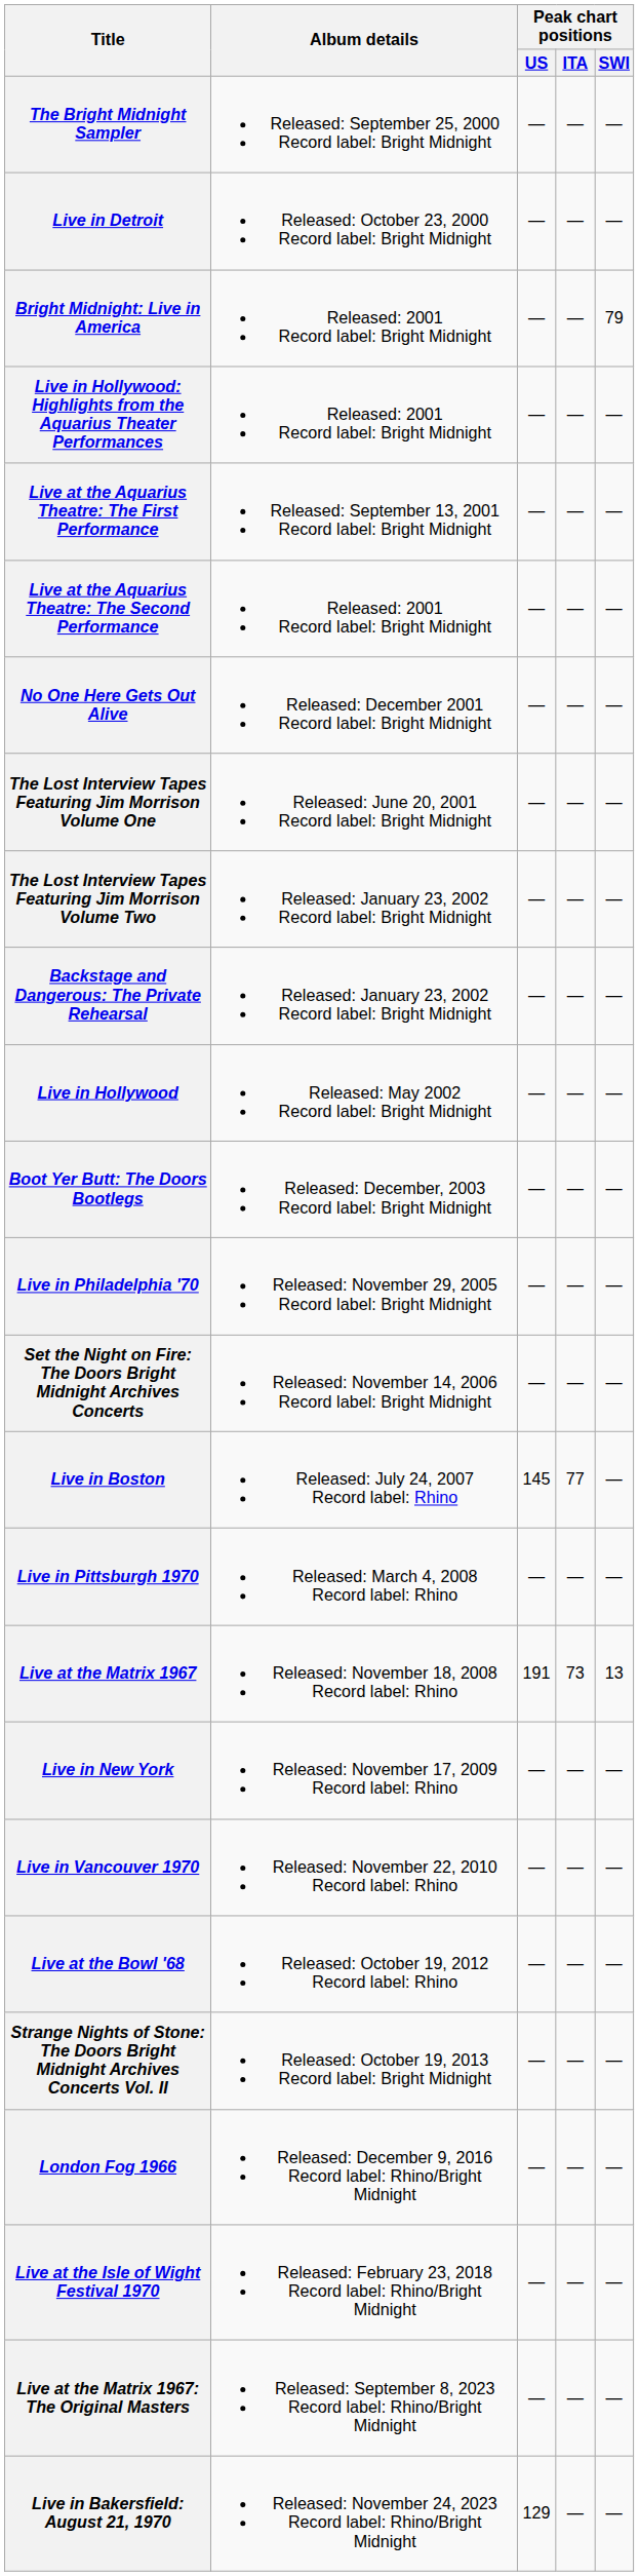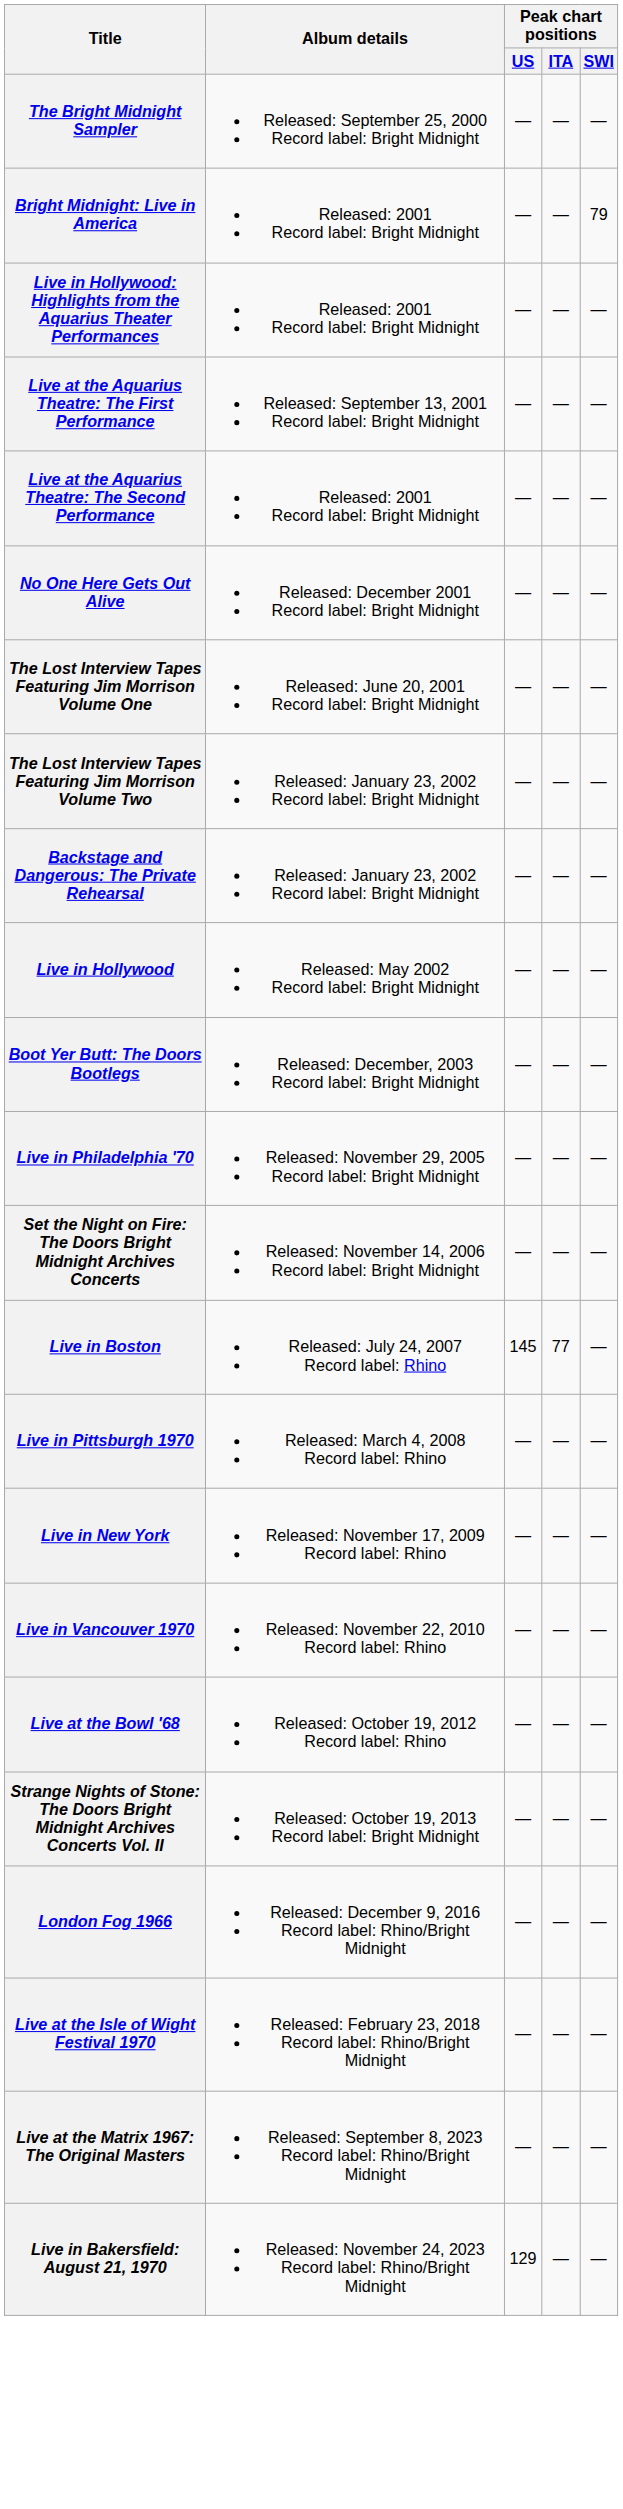- row: Live in Detroit | Released: October 23, 2000 Record label: Bright Midnight | — | — | —
- row: Live at the Matrix 1967 | Released: November 18, 2008 Record label: Rhino | 191 | 73 | 13
